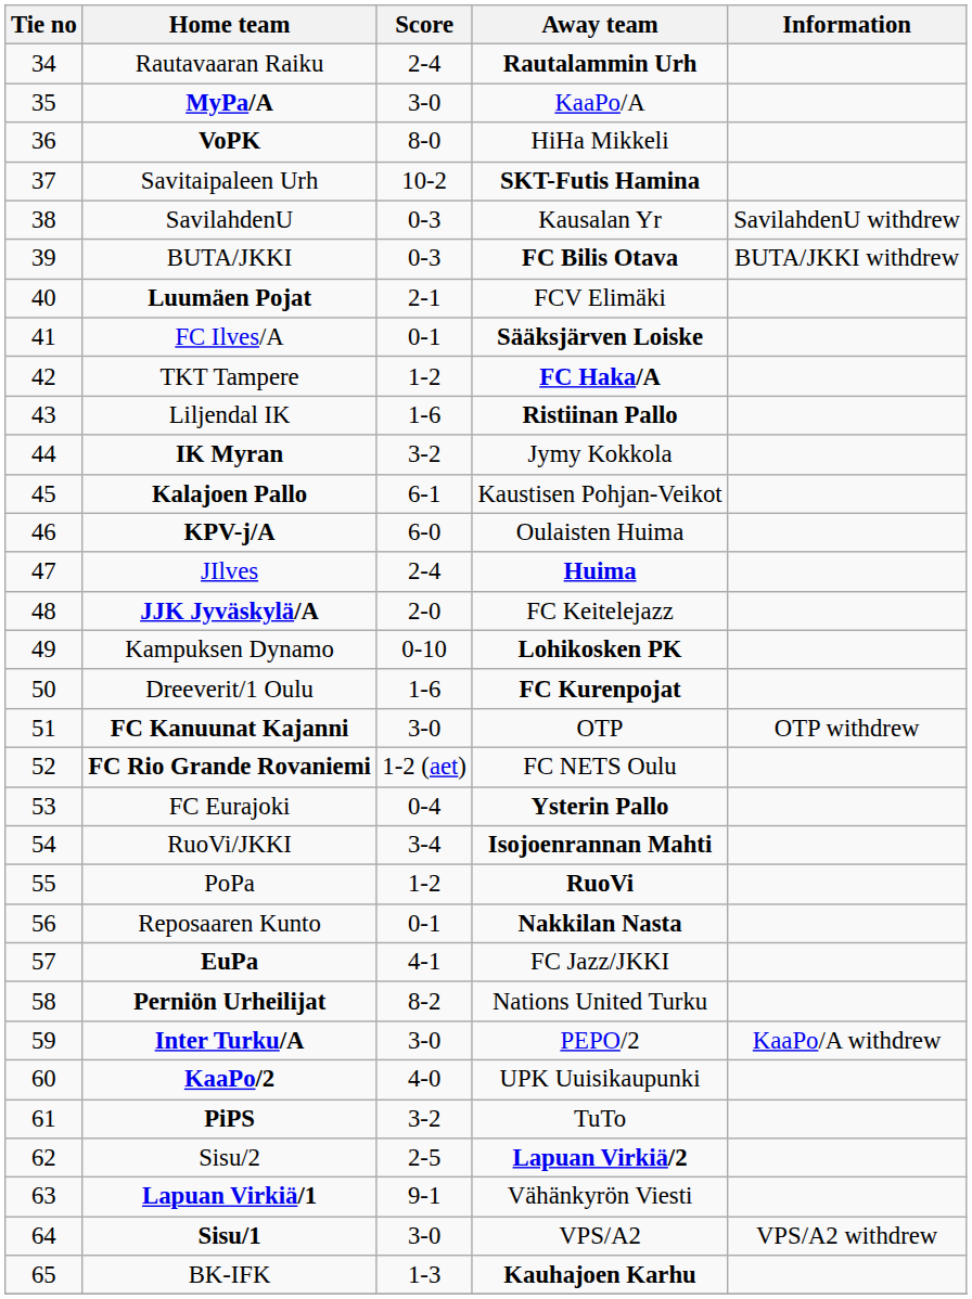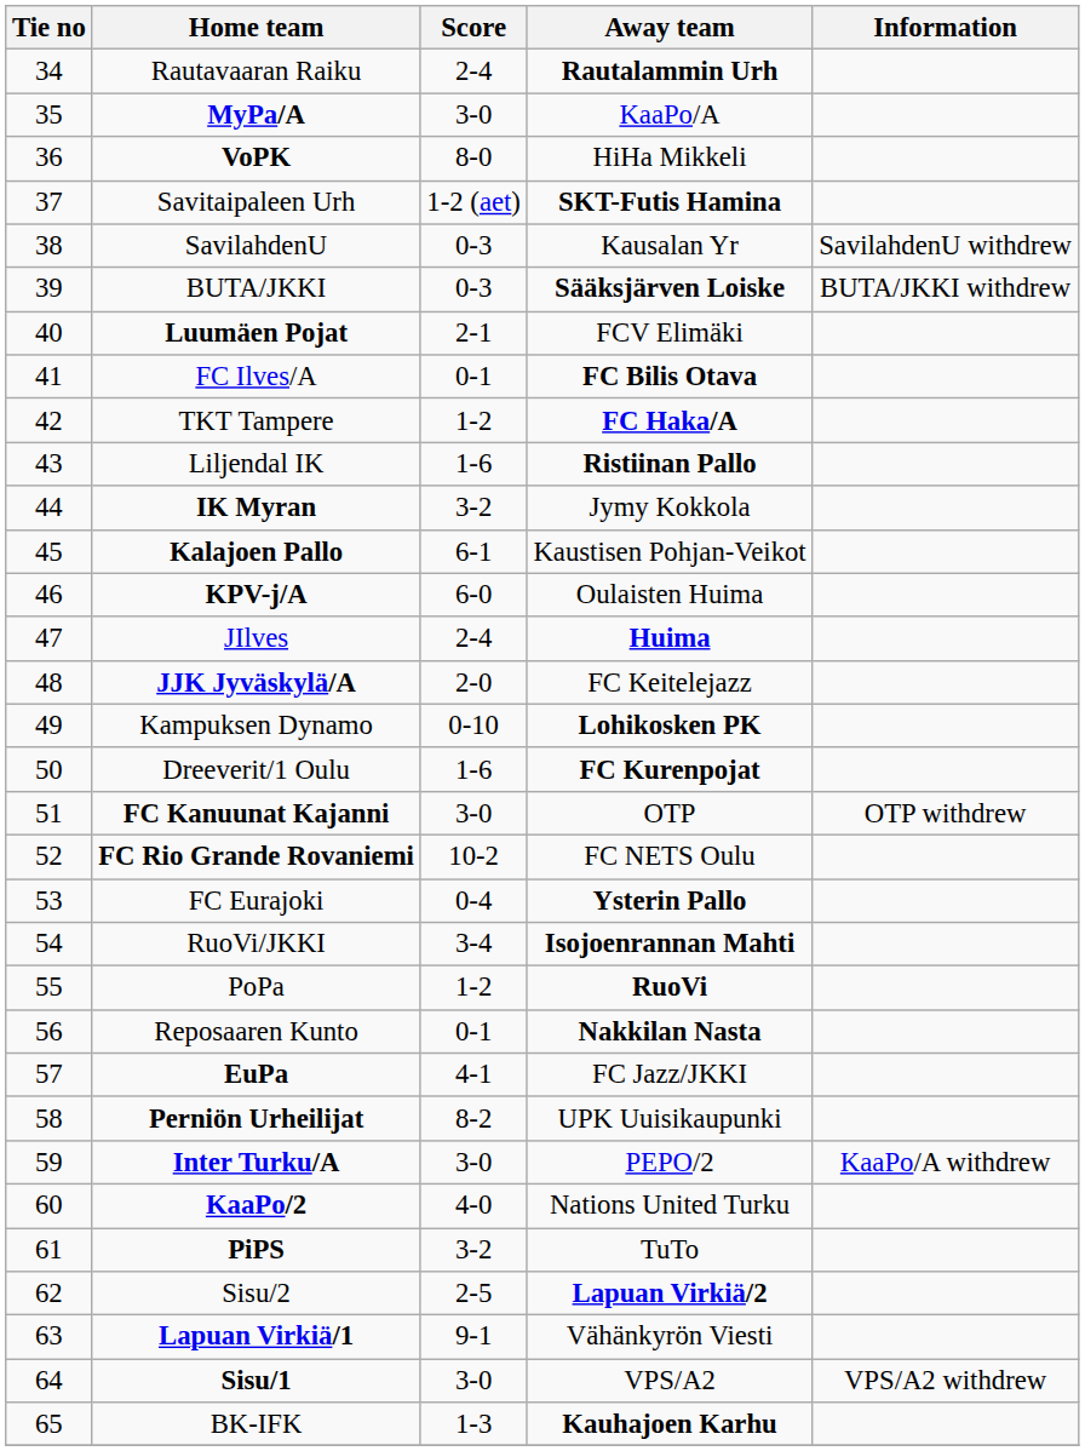Savitaipaleen Urh | Score: 10-2 -> 1-2 (aet)
BUTA/JKKI | Away team: FC Bilis Otava -> Sääksjärven Loiske
FC Ilves/A | Away team: Sääksjärven Loiske -> FC Bilis Otava
FC Rio Grande Rovaniemi | Score: 1-2 (aet) -> 10-2
Perniön Urheilijat | Away team: Nations United Turku -> UPK Uuisikaupunki
KaaPo/2 | Away team: UPK Uuisikaupunki -> Nations United Turku
